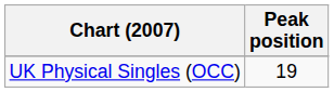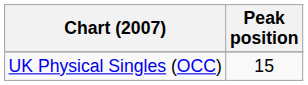UK Physical Singles (OCC) | Peak position: 19 -> 15
